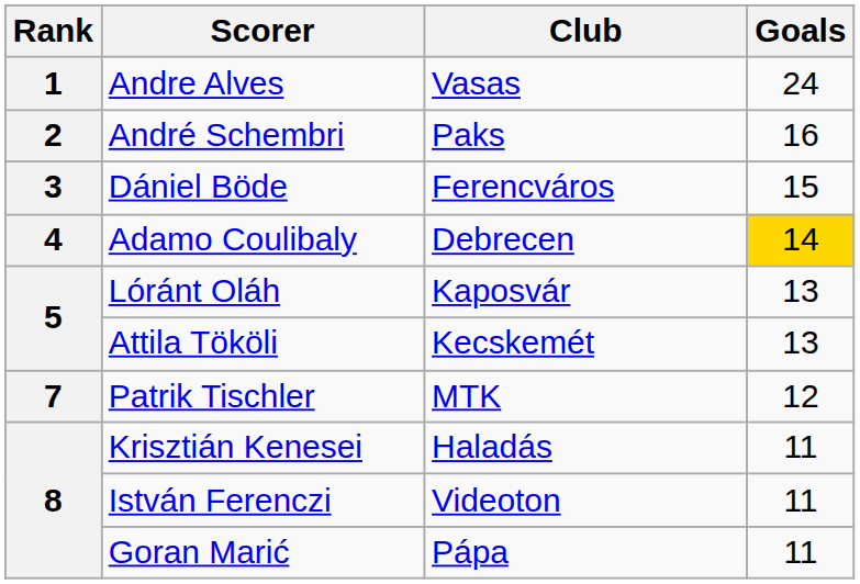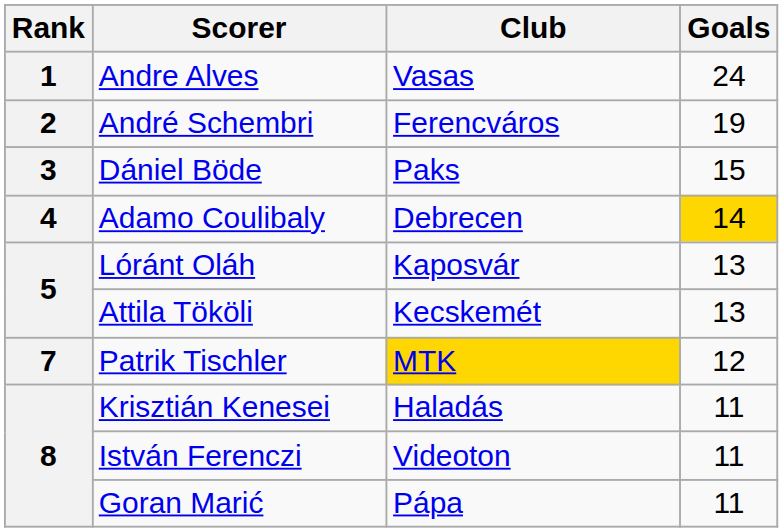André Schembri | Club: Paks -> Ferencváros
André Schembri | Goals: 16 -> 19
Dániel Böde | Club: Ferencváros -> Paks
Patrik Tischler | Club: no background -> gold background
